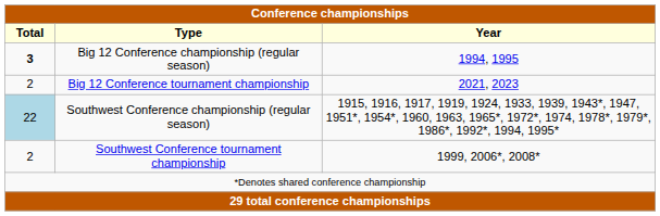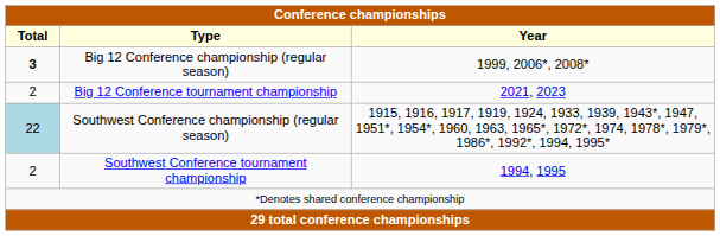Big 12 Conference championship (regular season) | Year: 1994, 1995 -> 1999, 2006*, 2008*
Southwest Conference tournament championship | Year: 1999, 2006*, 2008* -> 1994, 1995
